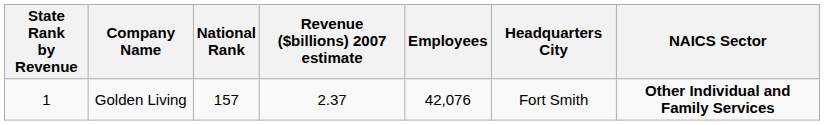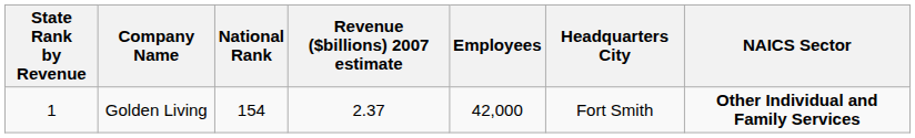Golden Living | National Rank: 157 -> 154
Golden Living | Employees: 42,076 -> 42,000
